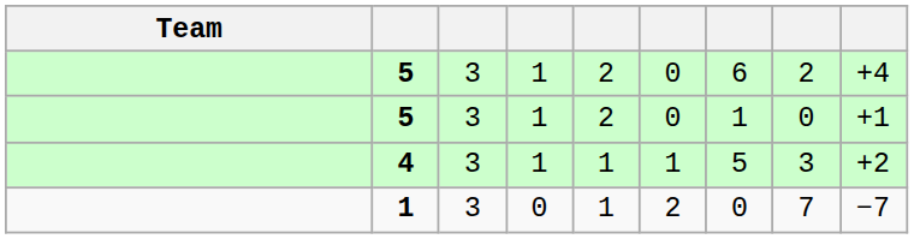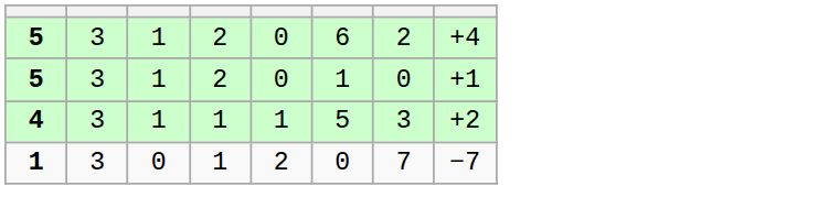- column: Team
